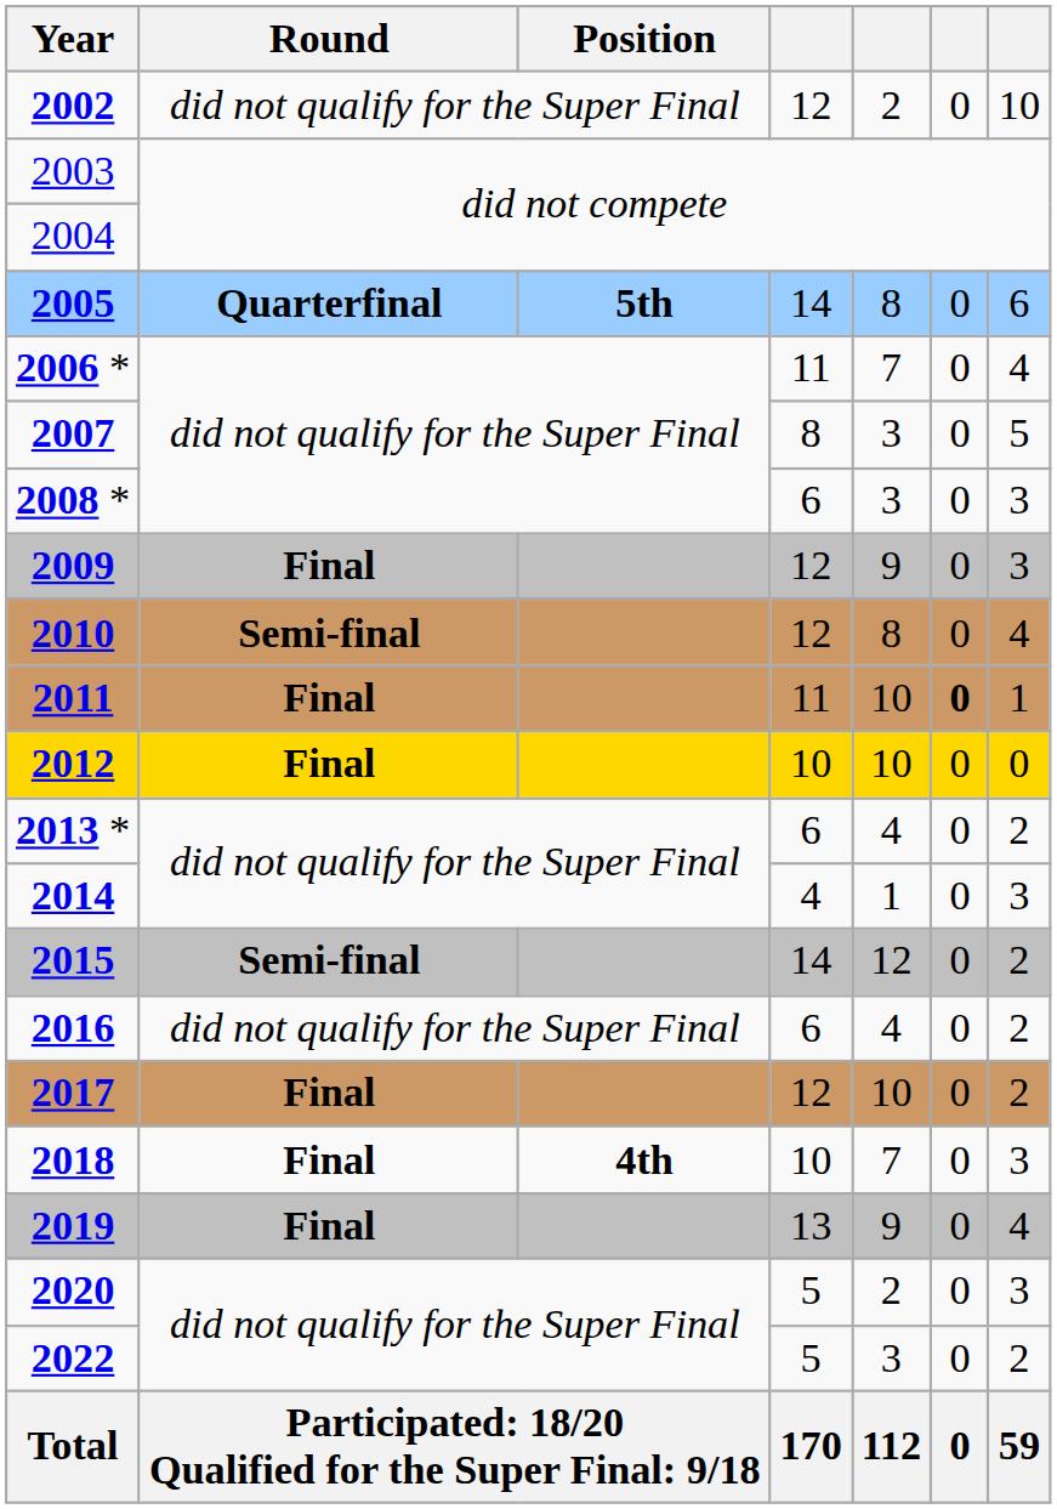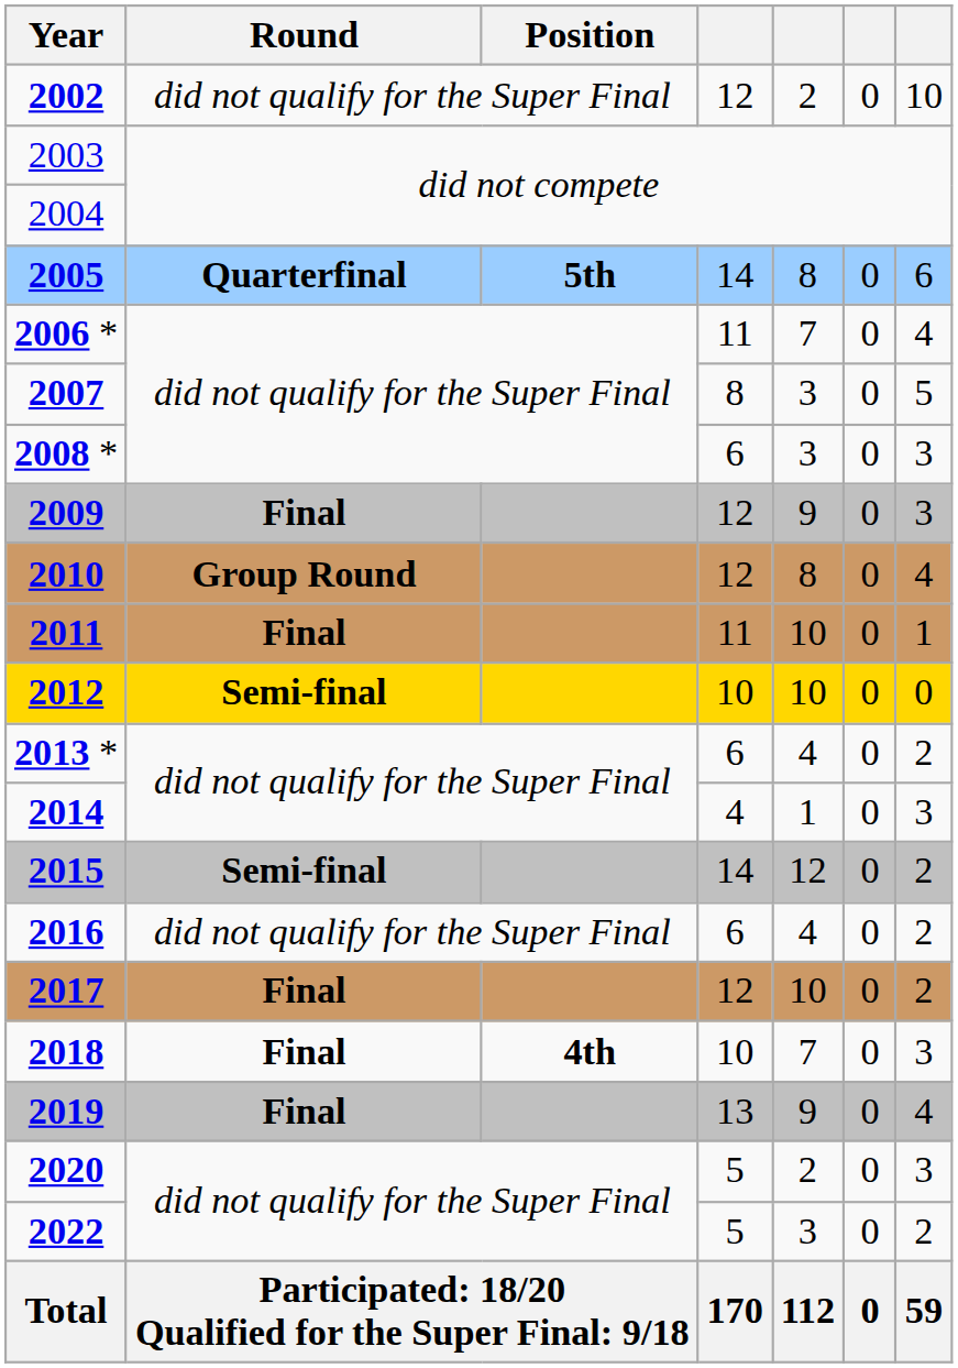2010 | Round: Semi-final -> Group Round
2011 | column 6: bold -> normal
2012 | Round: Final -> Semi-final
